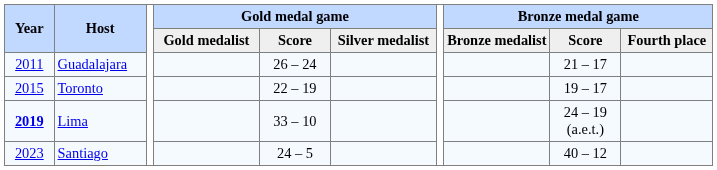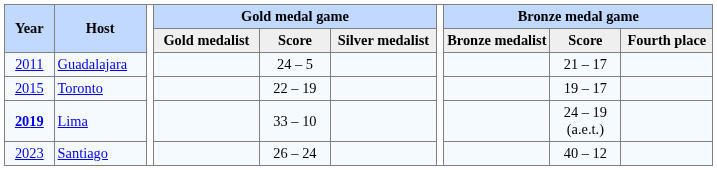Guadalajara | Gold medal game / Score: 26 – 24 -> 24 – 5
Santiago | Gold medal game / Score: 24 – 5 -> 26 – 24
